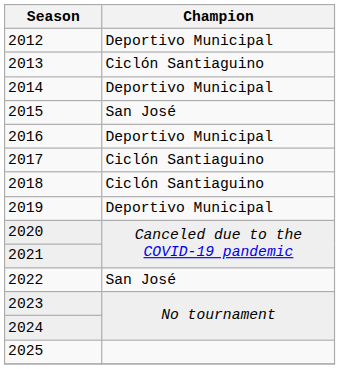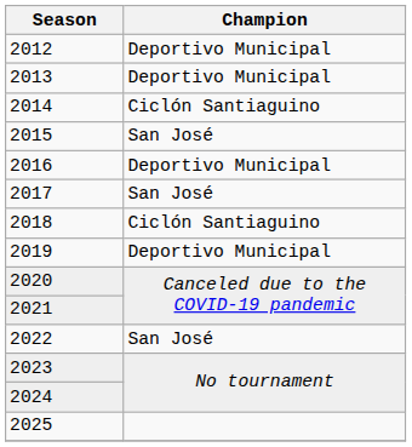2013 | Champion: Ciclón Santiaguino -> Deportivo Municipal
2014 | Champion: Deportivo Municipal -> Ciclón Santiaguino
2017 | Champion: Ciclón Santiaguino -> San José
